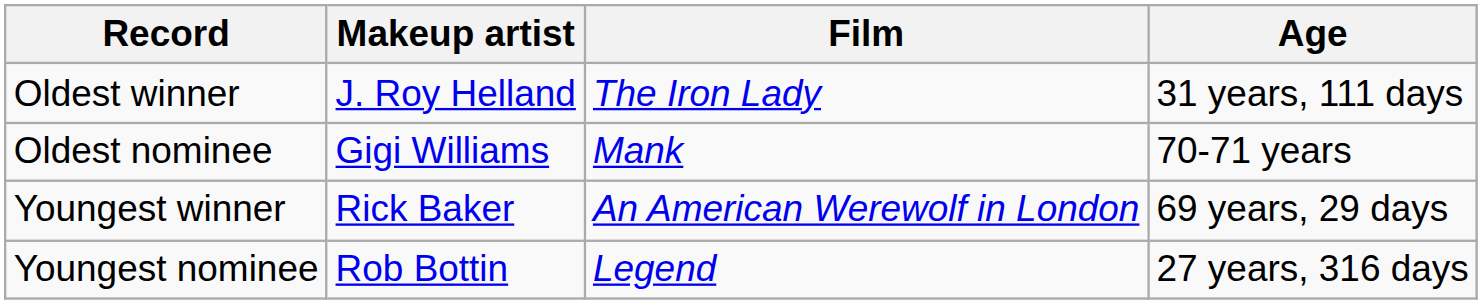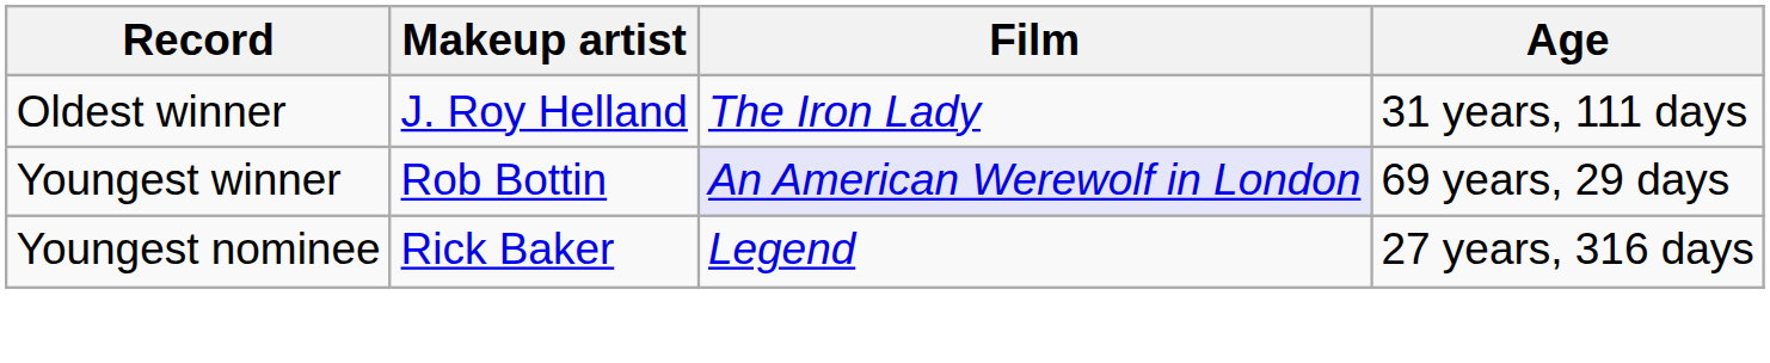- row: Oldest nominee | Gigi Williams | Mank | 70-71 years
Youngest winner | Makeup artist: Rick Baker -> Rob Bottin
Youngest winner | Film: no background -> lavender background
Youngest nominee | Makeup artist: Rob Bottin -> Rick Baker
